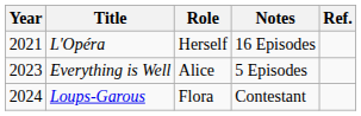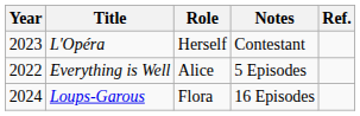L'Opéra | Year: 2021 -> 2023
L'Opéra | Notes: 16 Episodes -> Contestant
Everything is Well | Year: 2023 -> 2022
Loups-Garous | Notes: Contestant -> 16 Episodes
